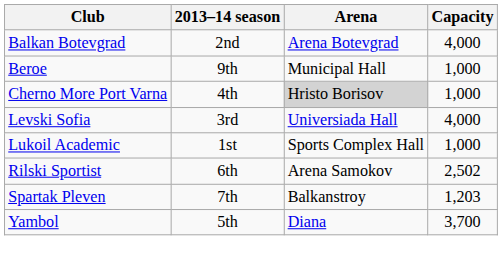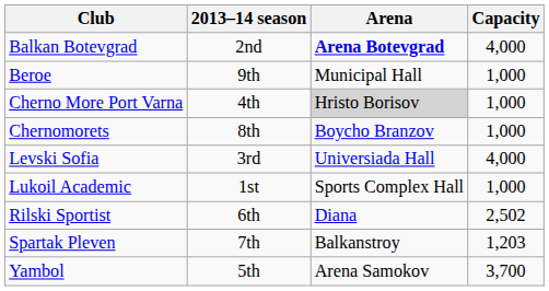Balkan Botevgrad | Arena: normal -> bold
+ row: Chernomorets | 8th | Boycho Branzov | 1,000
Rilski Sportist | Arena: Arena Samokov -> Diana
Yambol | Arena: Diana -> Arena Samokov
